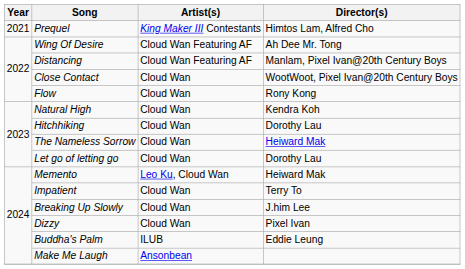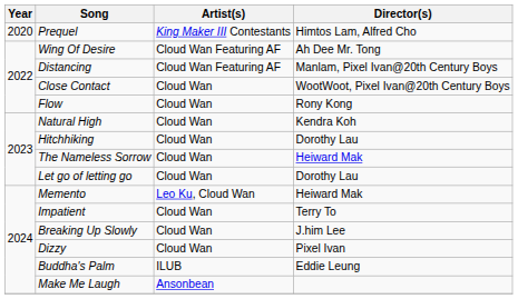Prequel | Year: 2021 -> 2020
